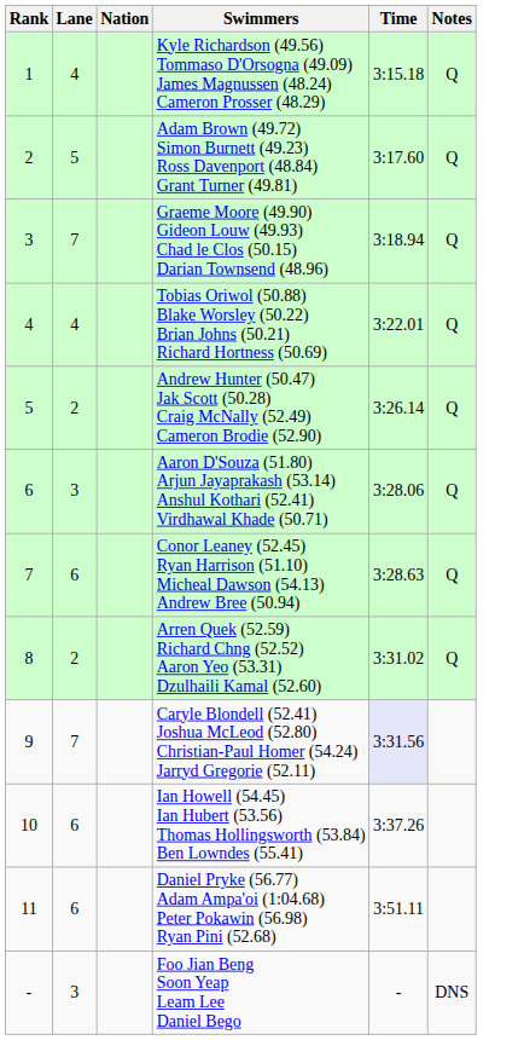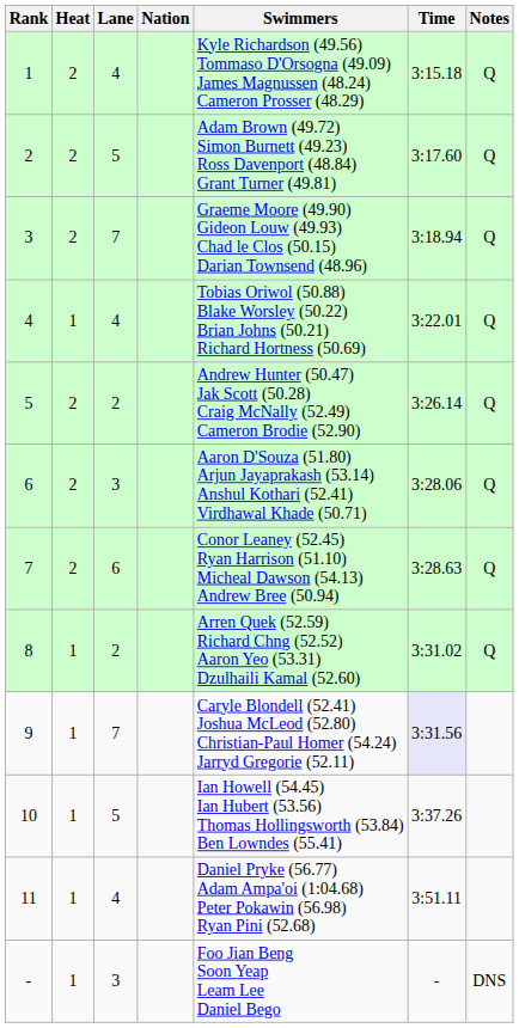+ column: Heat | 2 | 2 | 2 | 1 | 2 | 2 | 2 | 1 | 1 | 1 | 1 | 1
10 | Lane: 6 -> 5
11 | Lane: 6 -> 4
